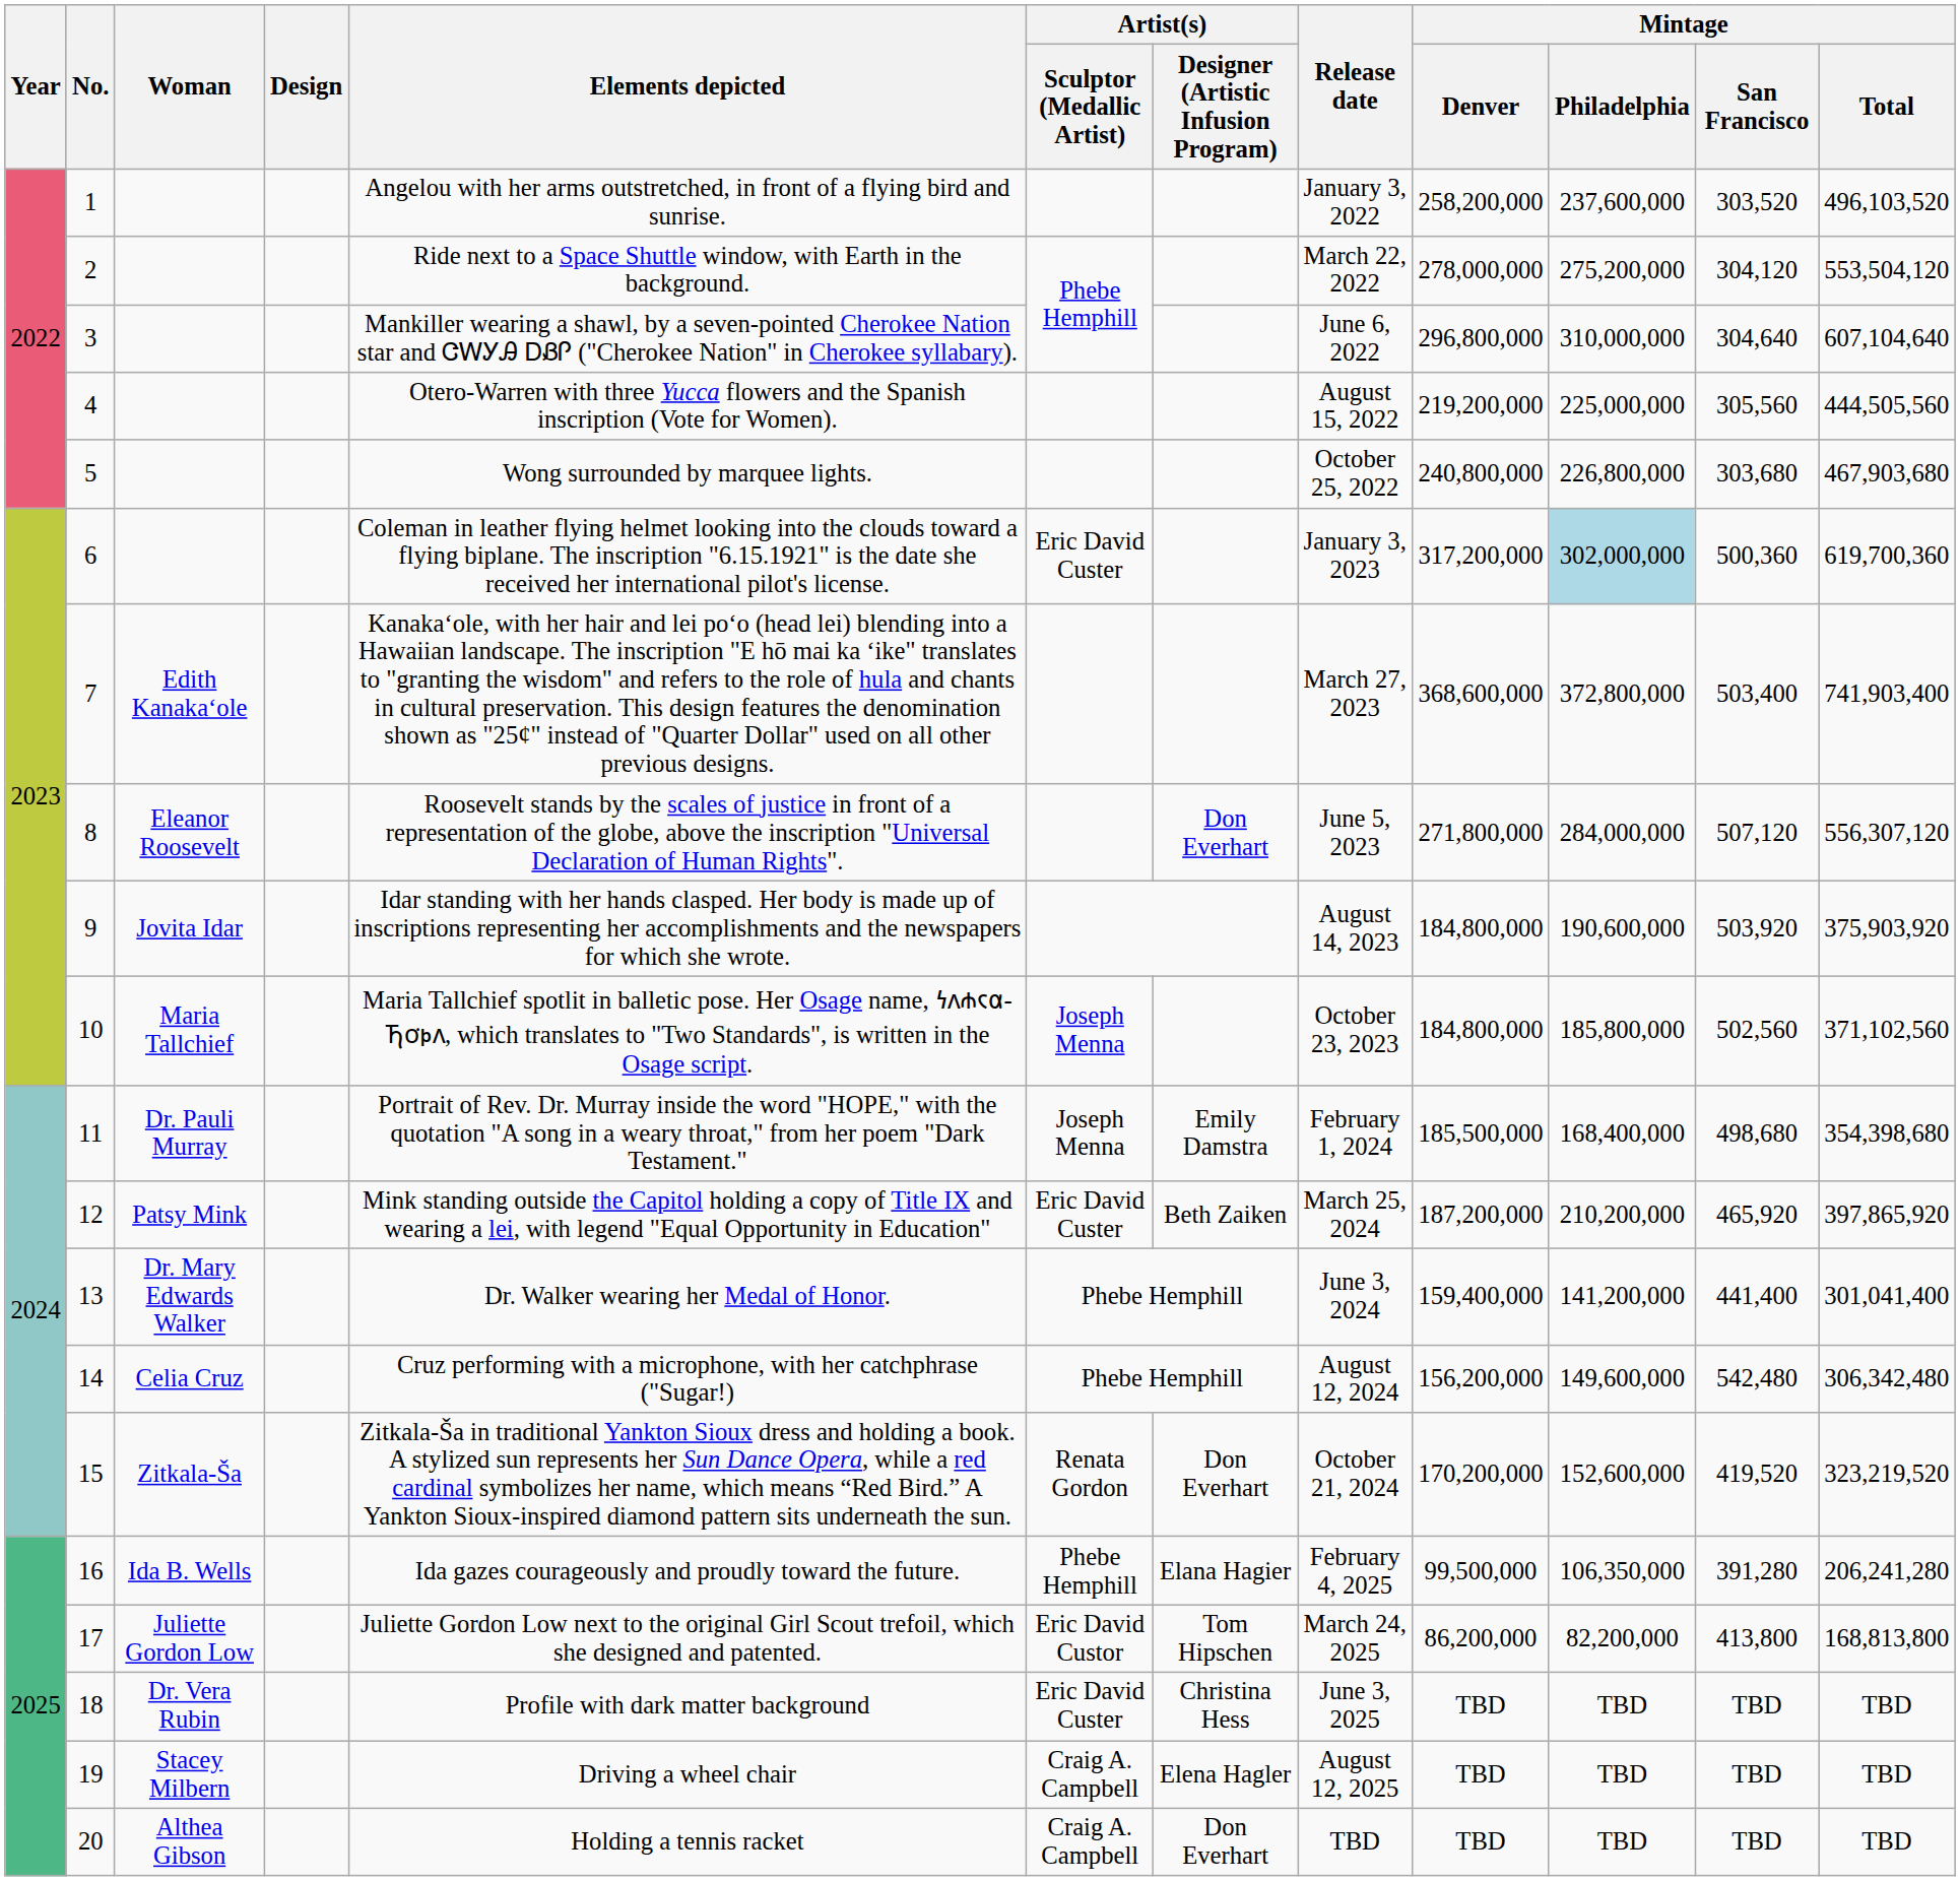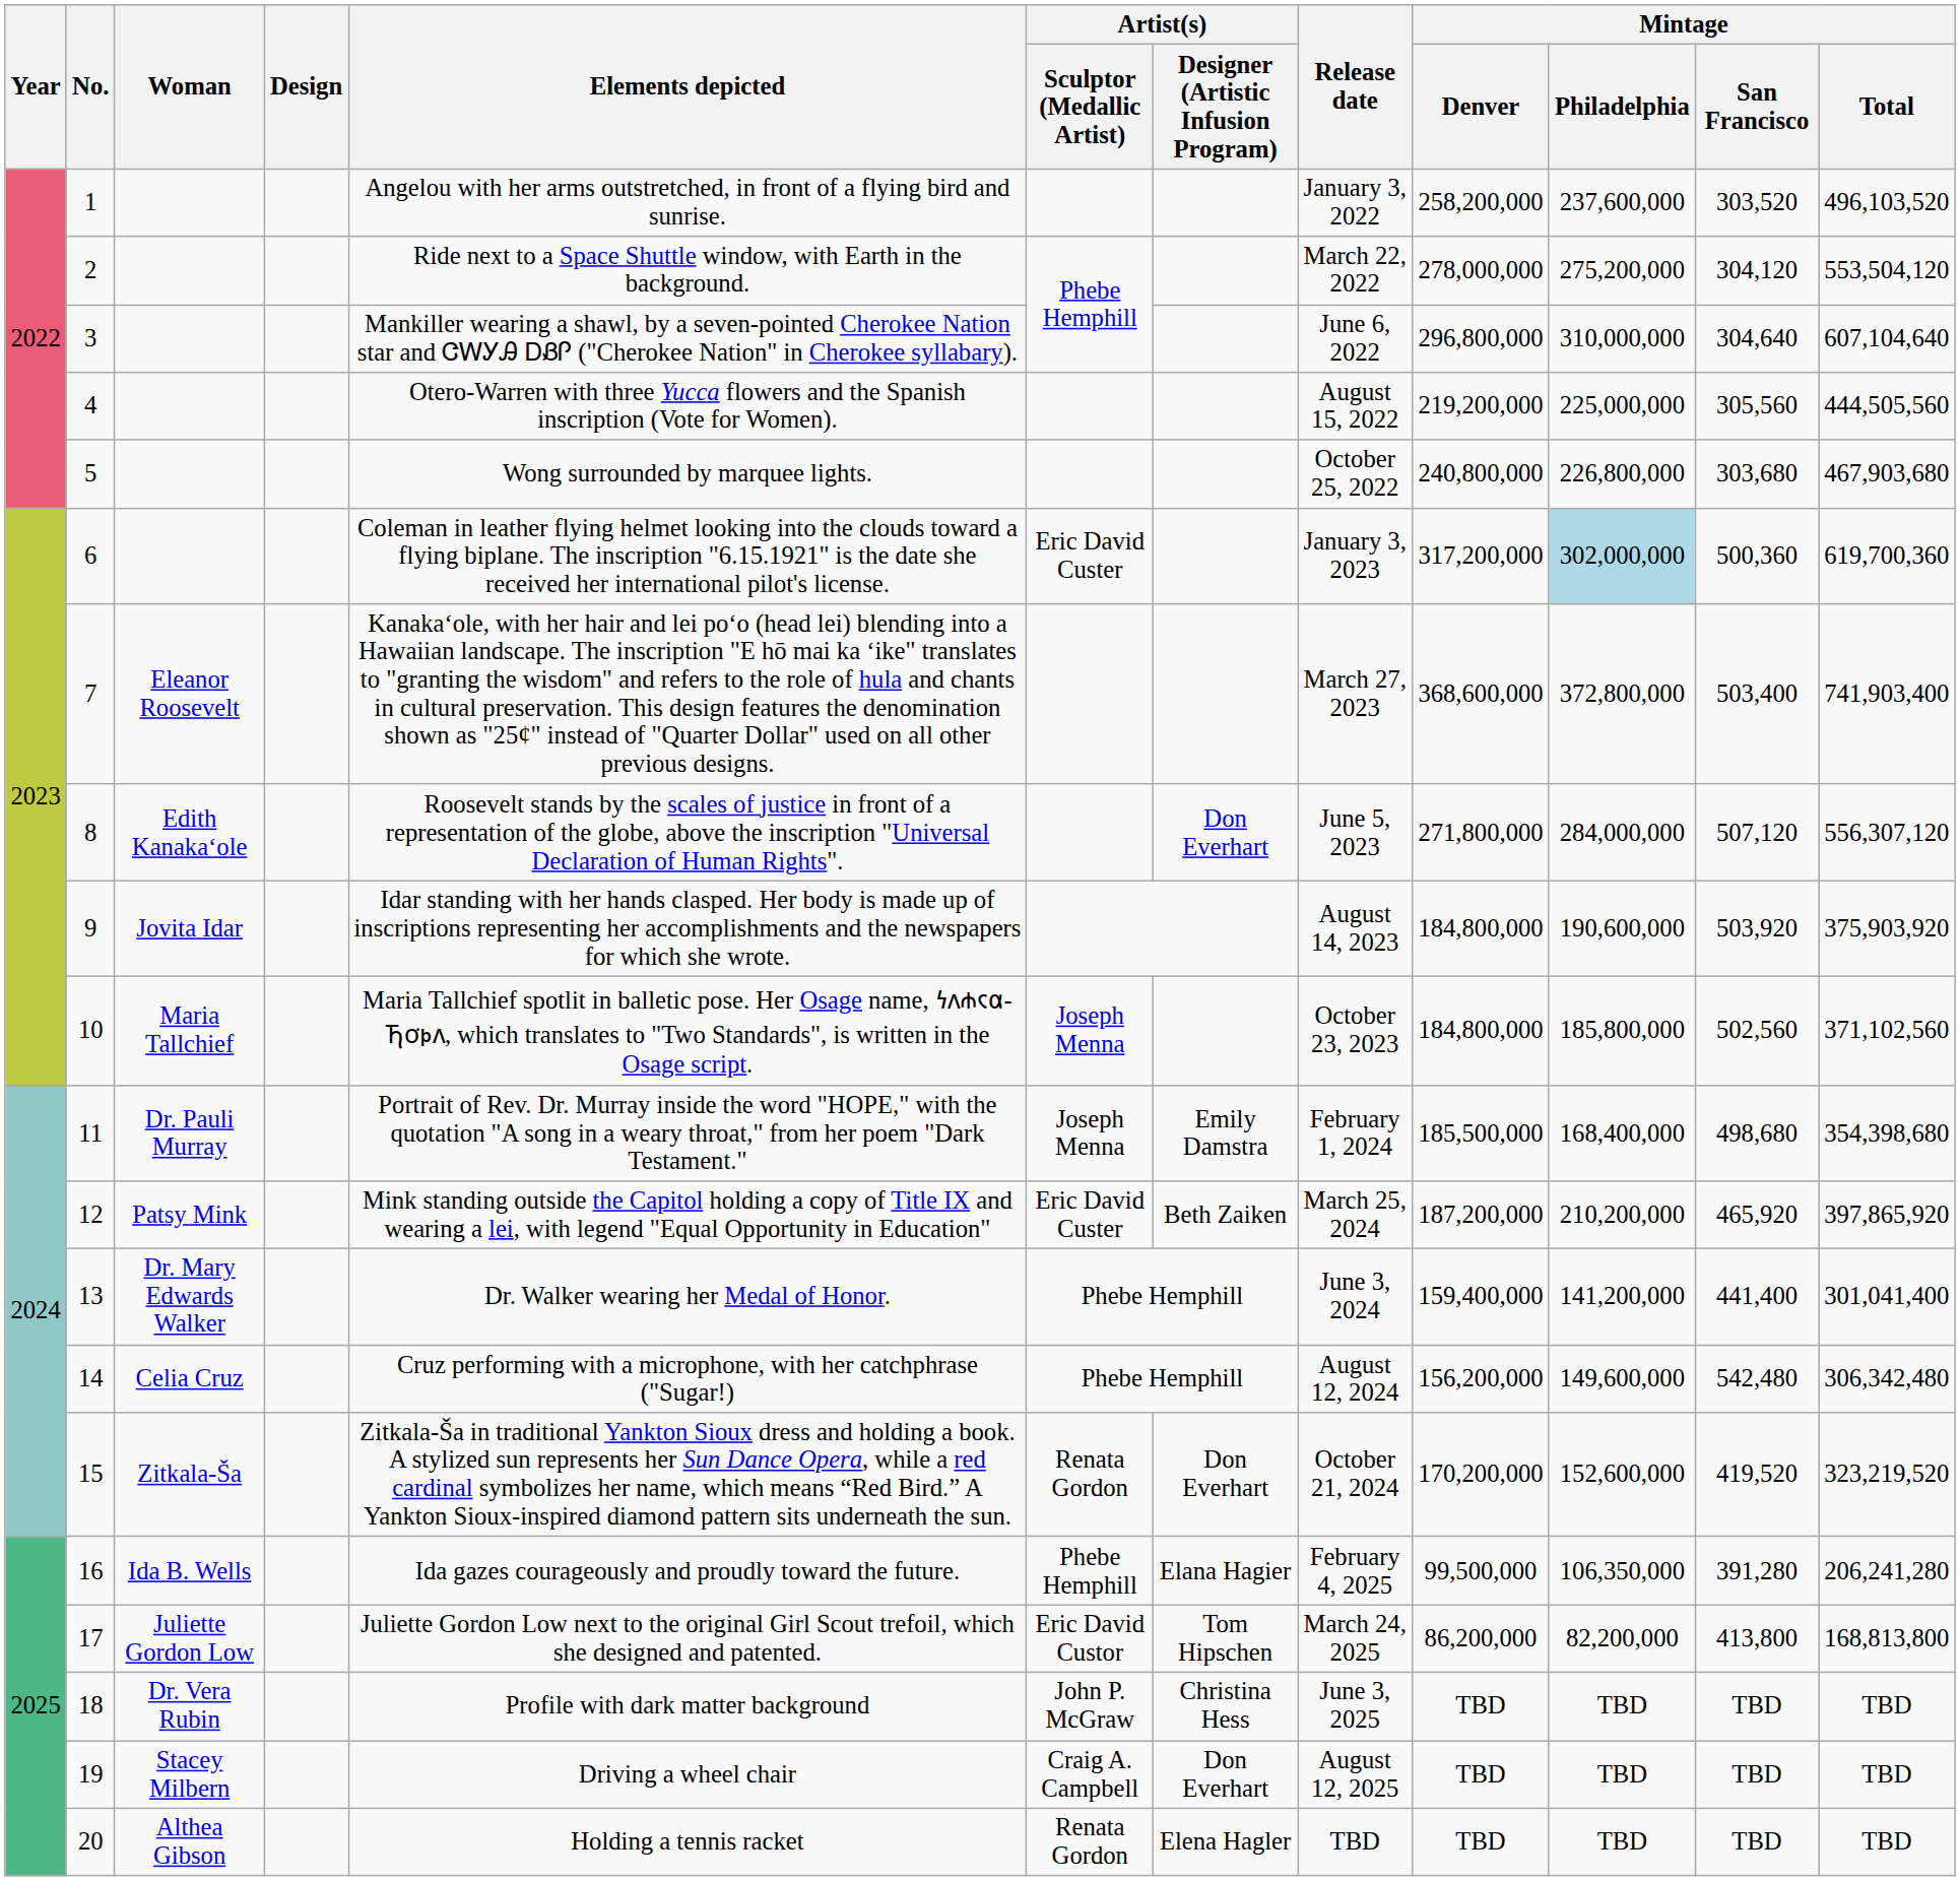7 | Woman: Edith Kanakaʻole -> Eleanor Roosevelt
8 | Woman: Eleanor Roosevelt -> Edith Kanakaʻole
18 | Artist(s) / Sculptor (Medallic Artist): Eric David Custer -> John P. McGraw
19 | Artist(s) / Designer (Artistic Infusion Program): Elena Hagler -> Don Everhart
20 | Artist(s) / Sculptor (Medallic Artist): Craig A. Campbell -> Renata Gordon
20 | Artist(s) / Designer (Artistic Infusion Program): Don Everhart -> Elena Hagler
